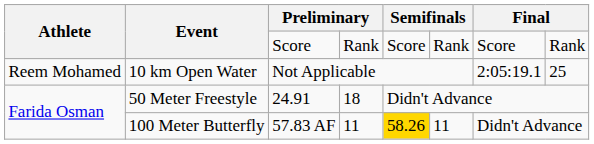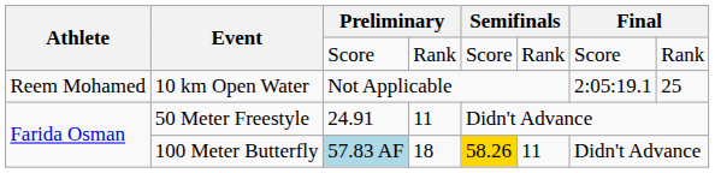50 Meter Freestyle | column 4: 18 -> 11
100 Meter Butterfly | column 3: no background -> lightblue background
100 Meter Butterfly | column 4: 11 -> 18
